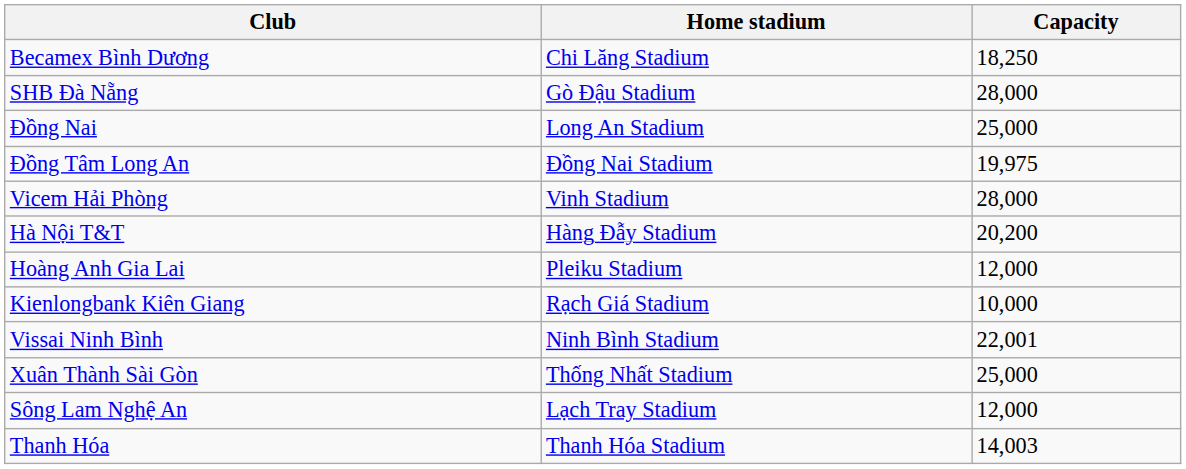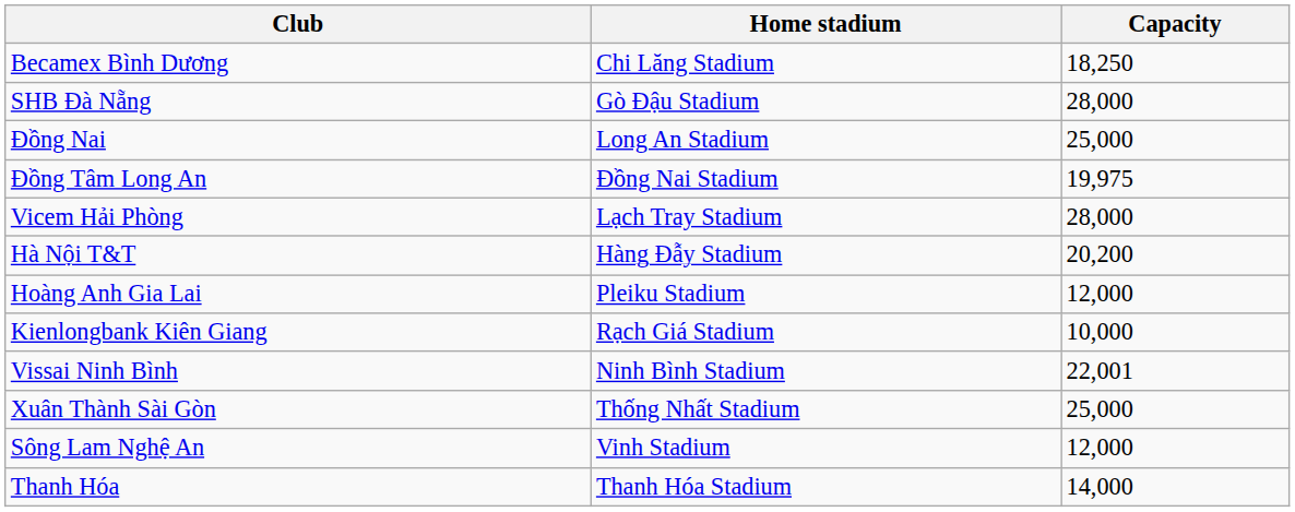Vicem Hải Phòng | Home stadium: Vinh Stadium -> Lạch Tray Stadium
Sông Lam Nghệ An | Home stadium: Lạch Tray Stadium -> Vinh Stadium
Thanh Hóa | Capacity: 14,003 -> 14,000
